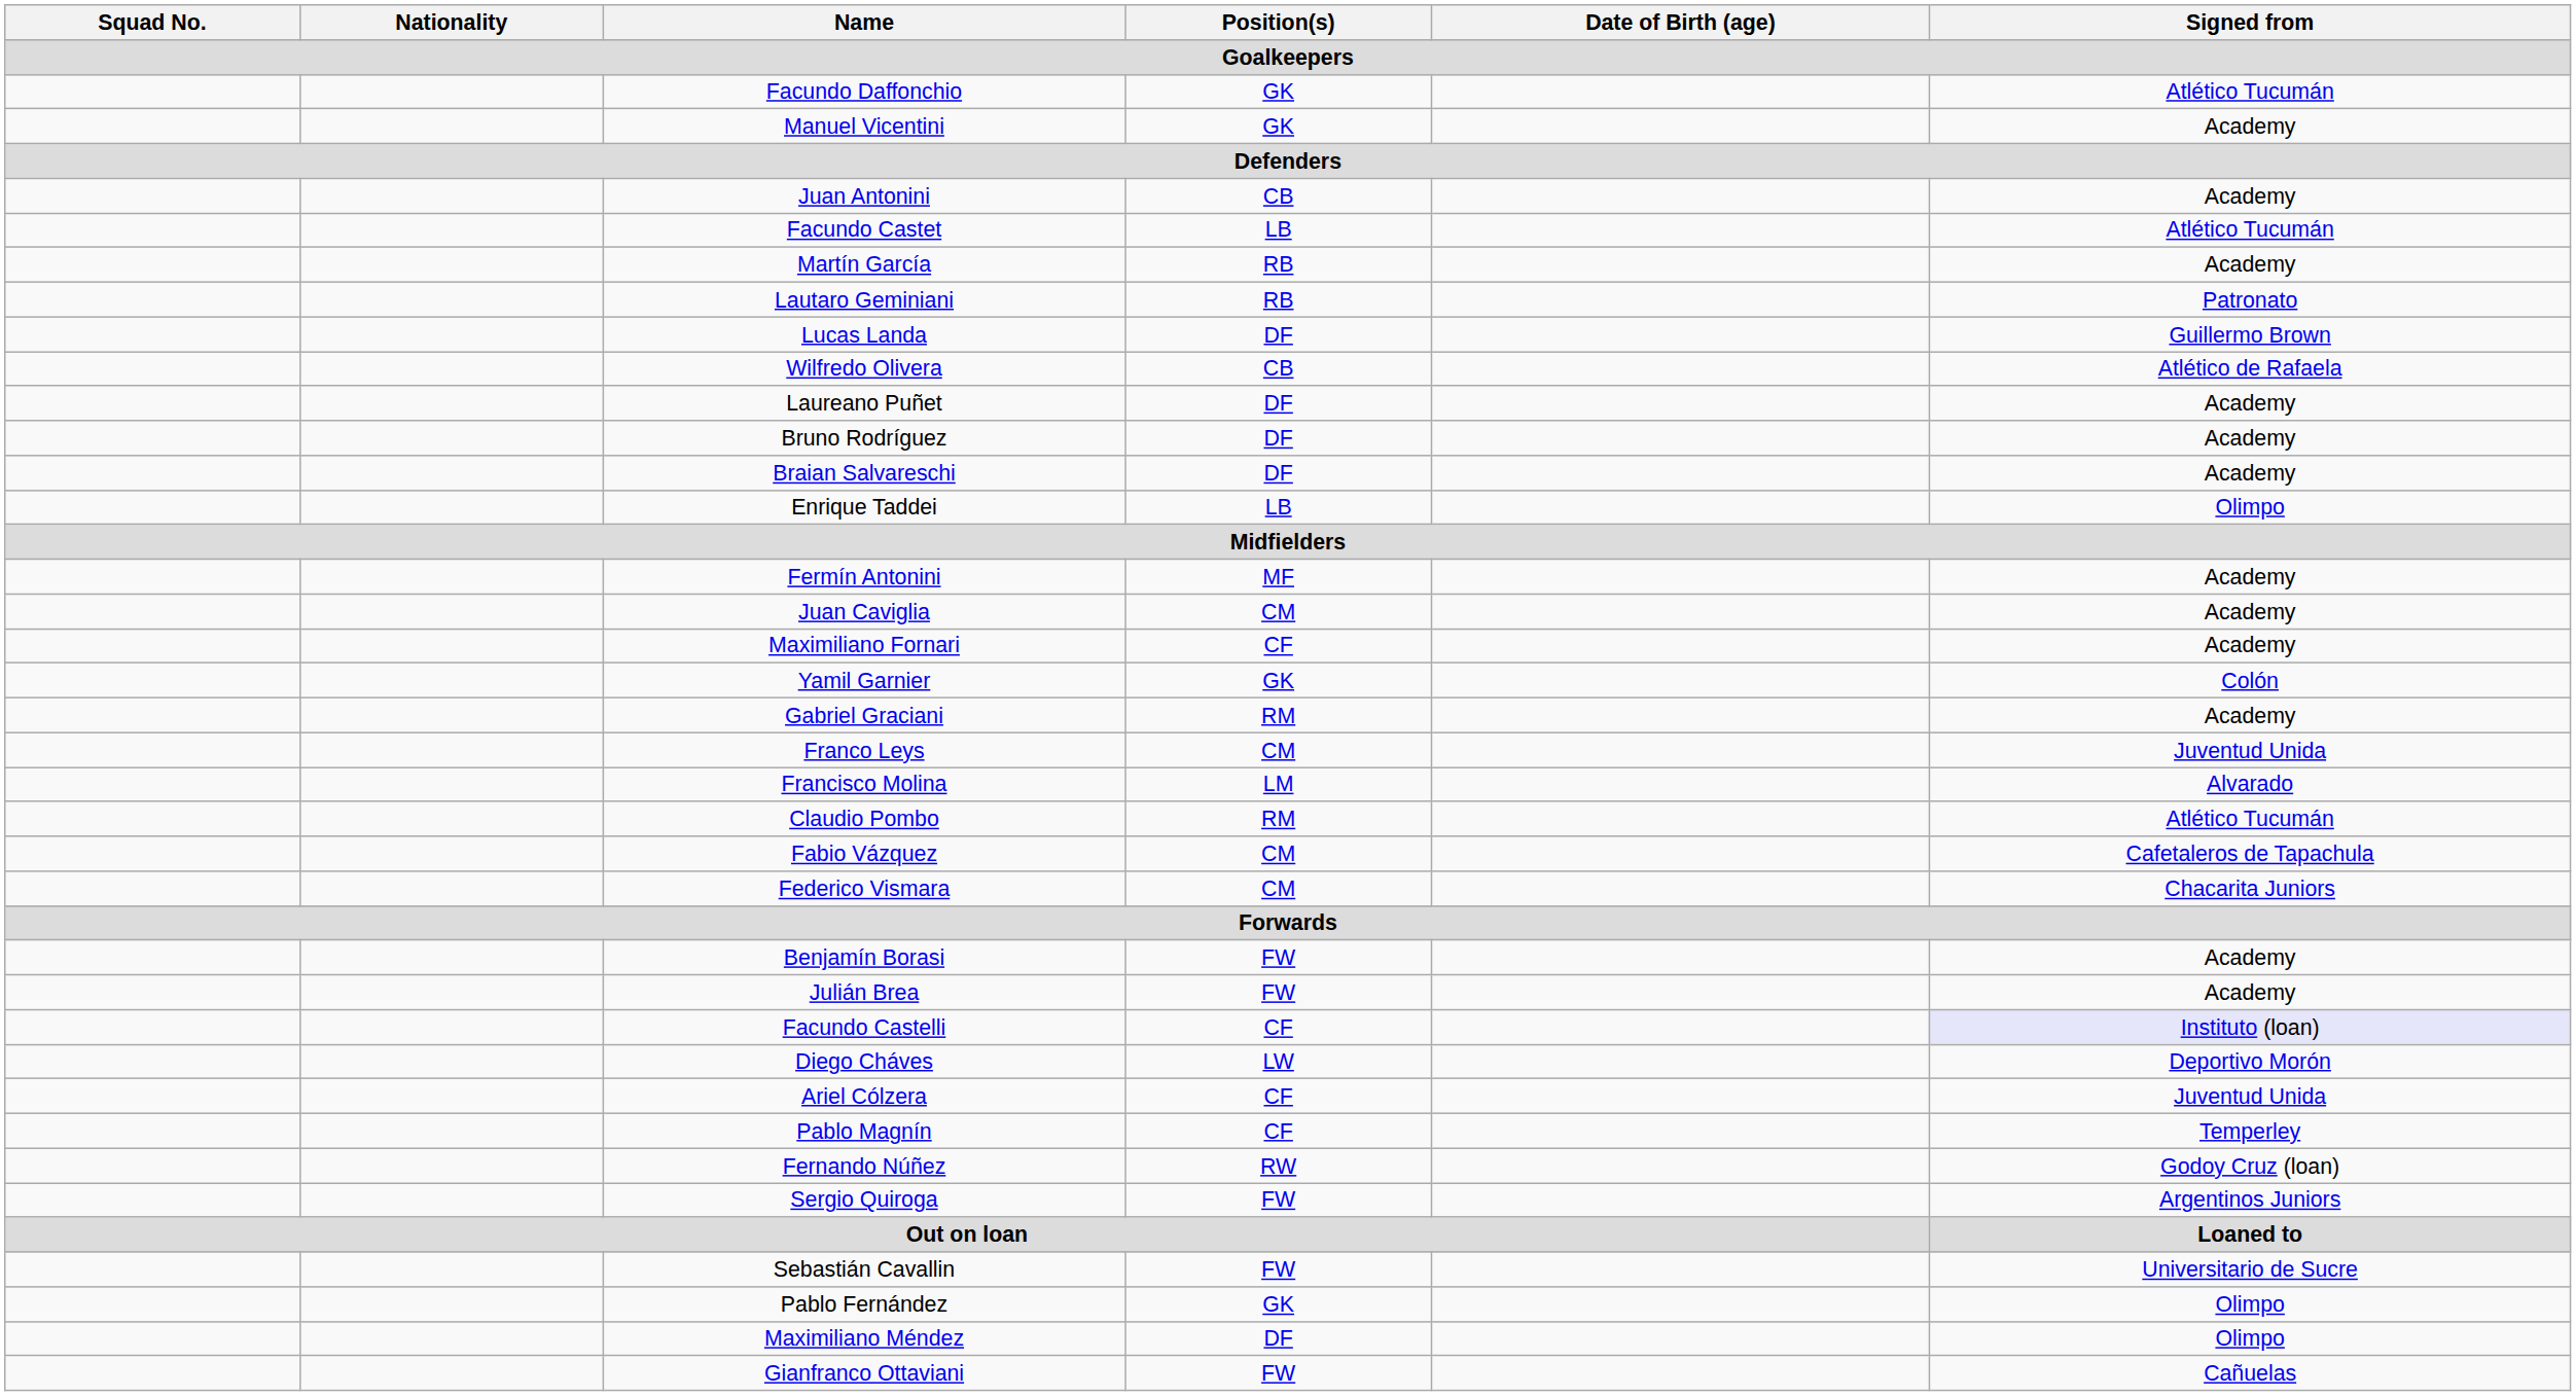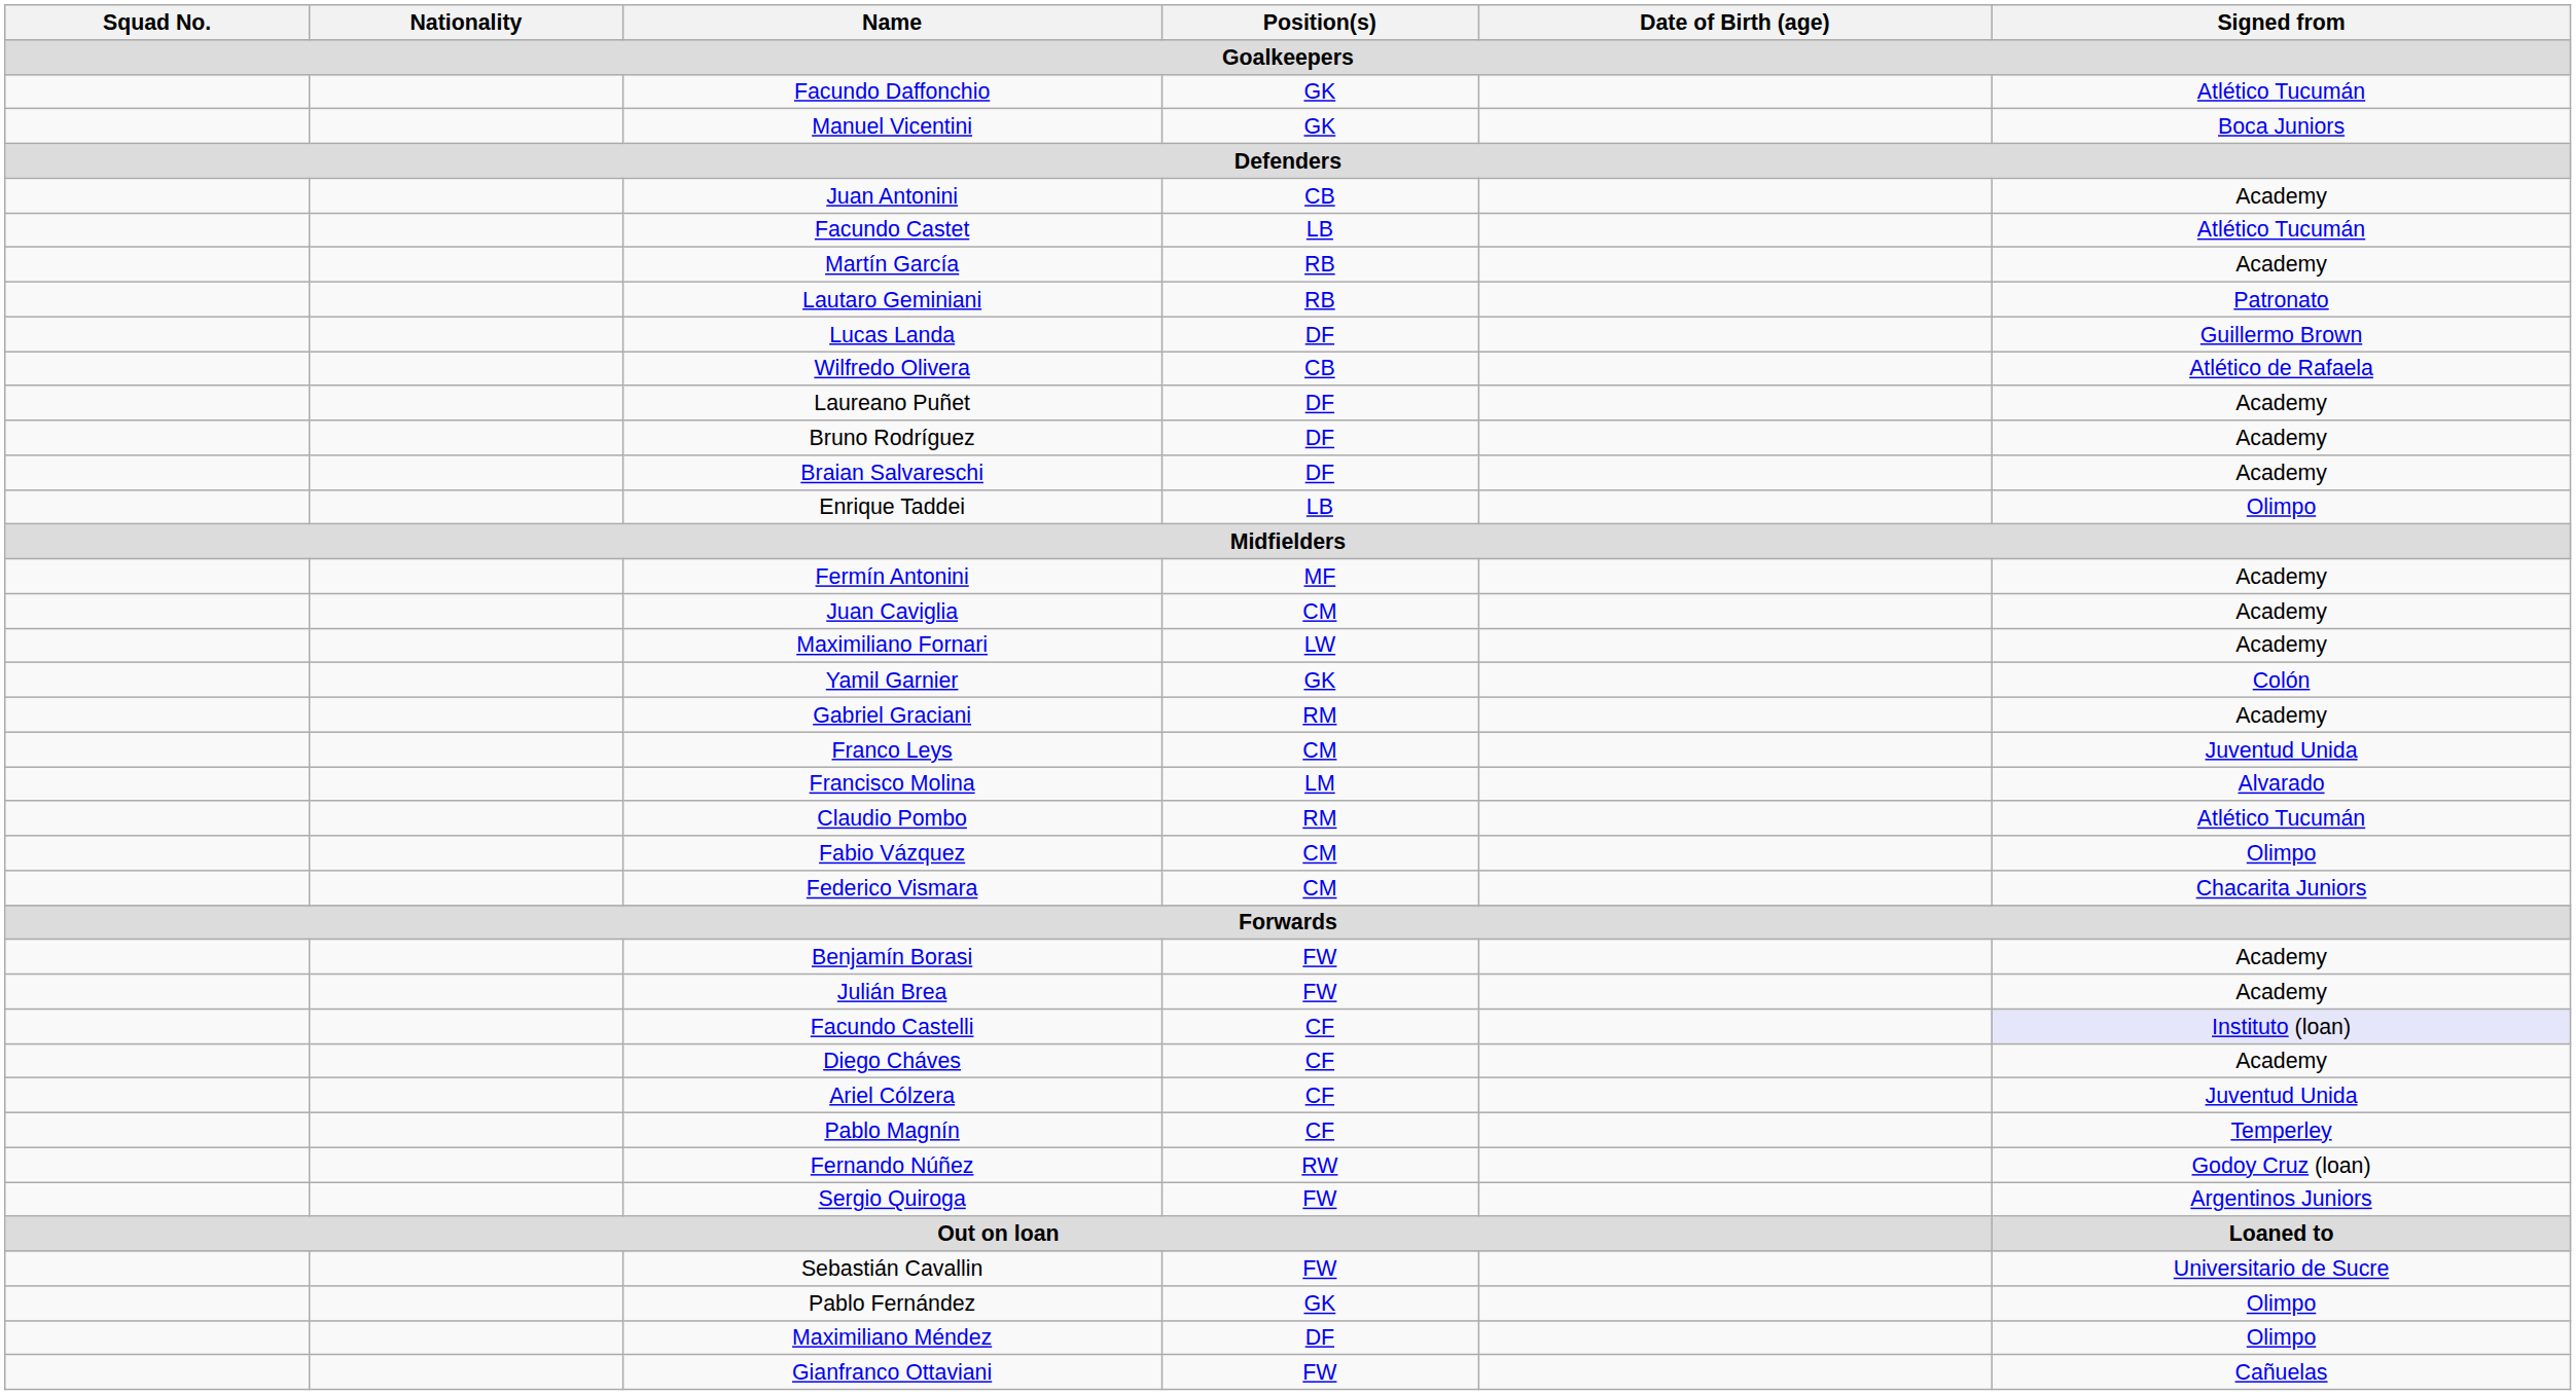Manuel Vicentini | Signed from / Goalkeepers: Academy -> Boca Juniors
Maximiliano Fornari | Position(s) / Goalkeepers: CF -> LW
Fabio Vázquez | Signed from / Goalkeepers: Cafetaleros de Tapachula -> Olimpo
Diego Cháves | Position(s) / Goalkeepers: LW -> CF
Diego Cháves | Signed from / Goalkeepers: Deportivo Morón -> Academy
